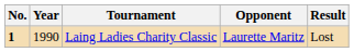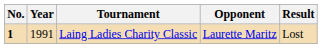Laing Ladies Charity Classic | Year: 1990 -> 1991
